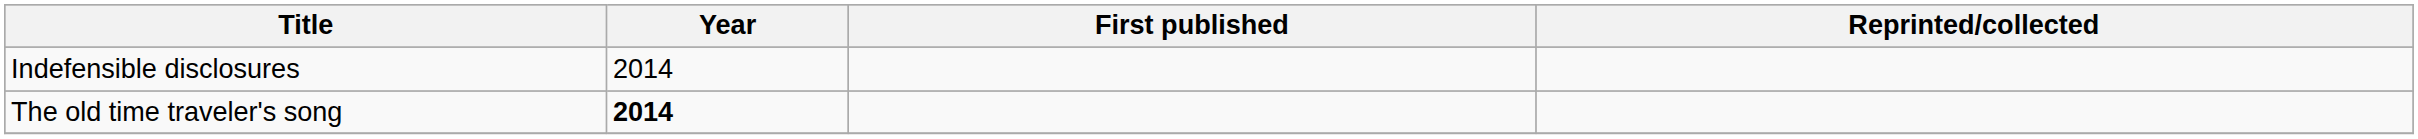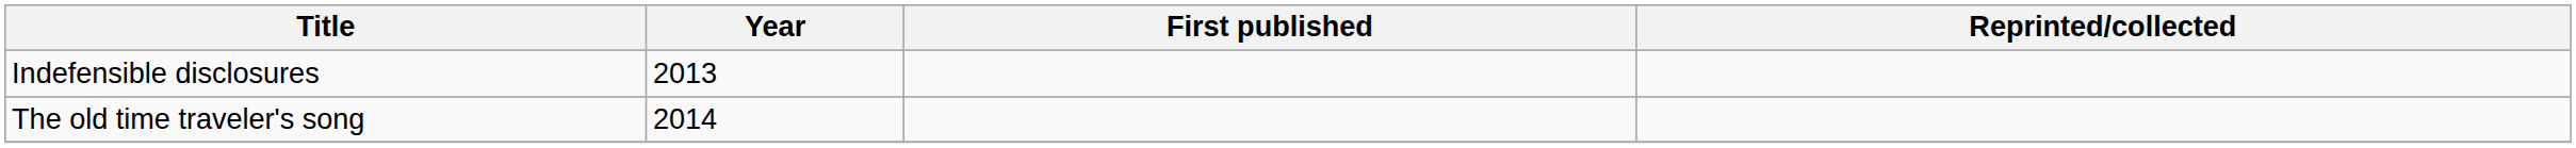Indefensible disclosures | Year: 2014 -> 2013
The old time traveler's song | Year: bold -> normal
